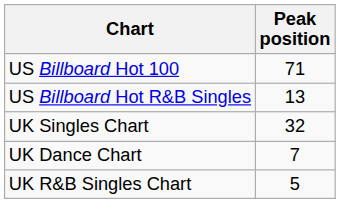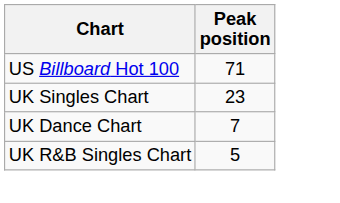- row: US Billboard Hot R&B Singles | 13
UK Singles Chart | Peak position: 32 -> 23
